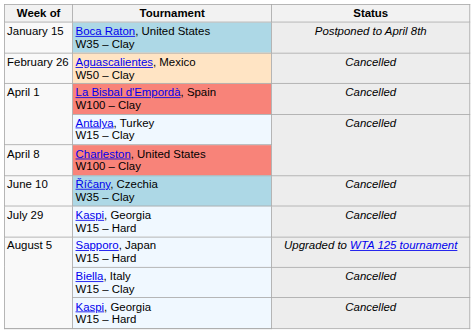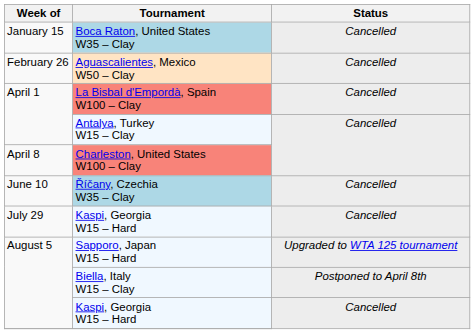Boca Raton, United States W35 – Clay | Status: Postponed to April 8th -> Cancelled
Biella, Italy W15 – Clay | Status: Cancelled -> Postponed to April 8th
